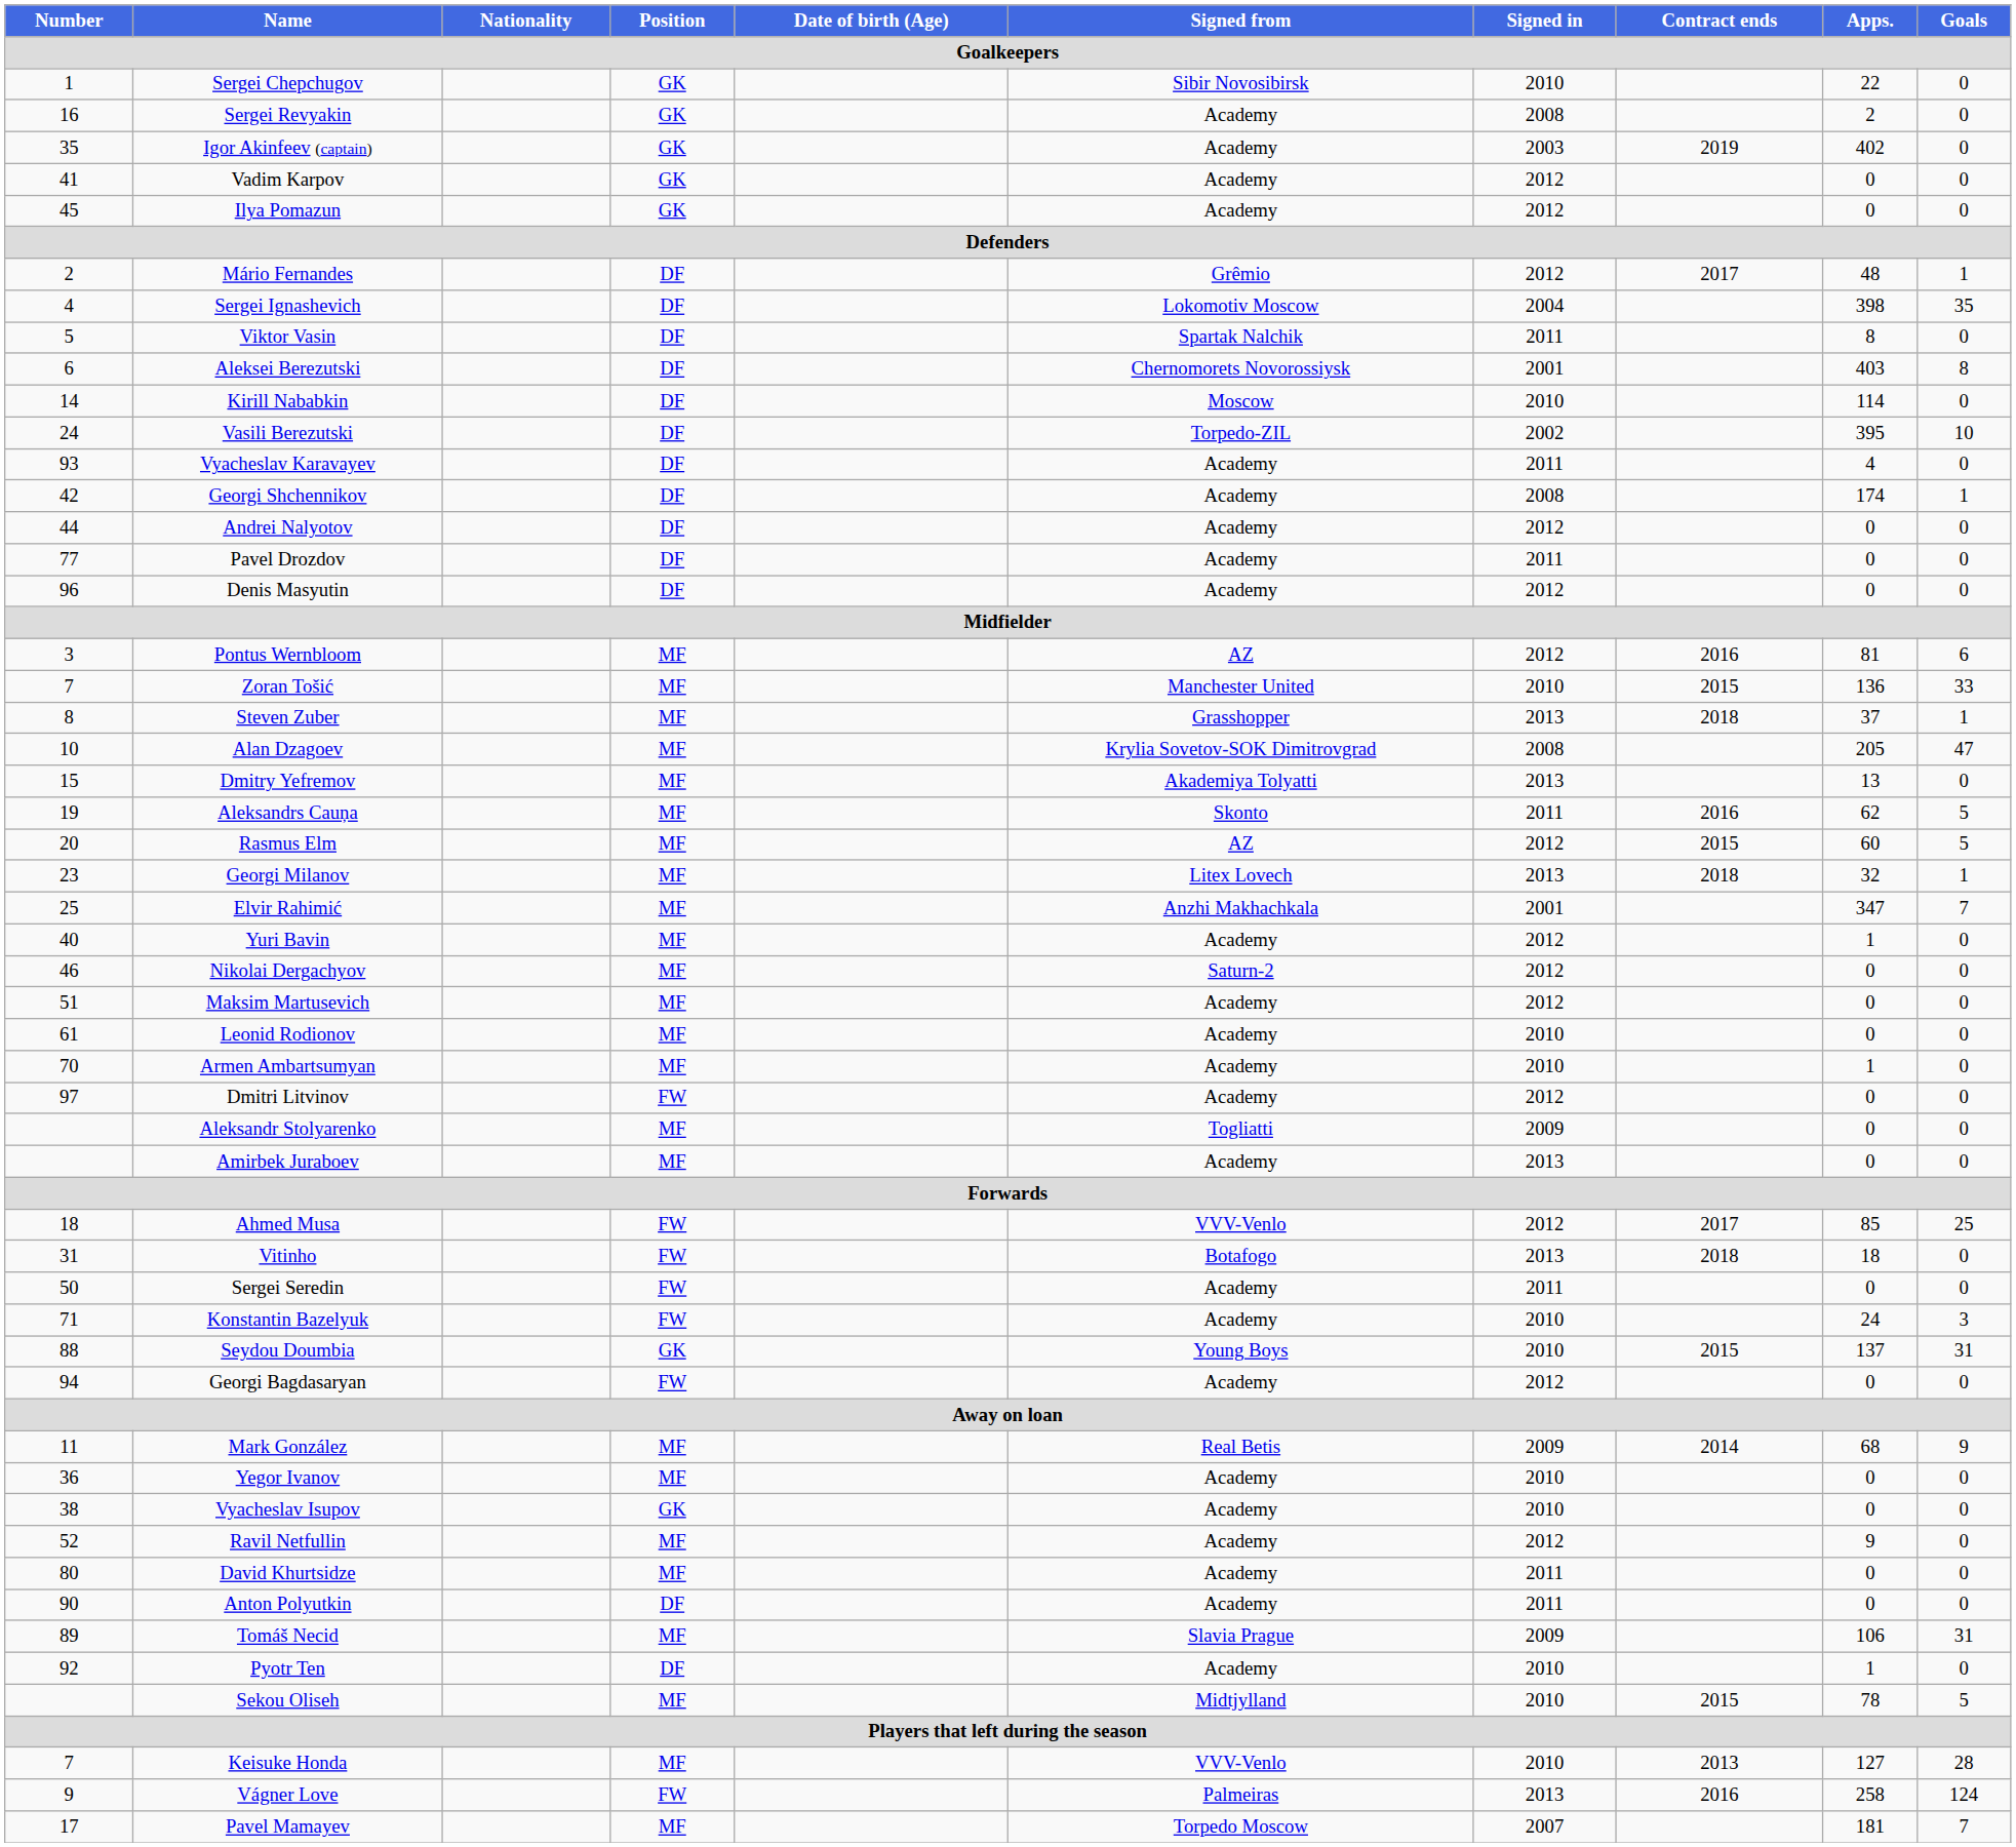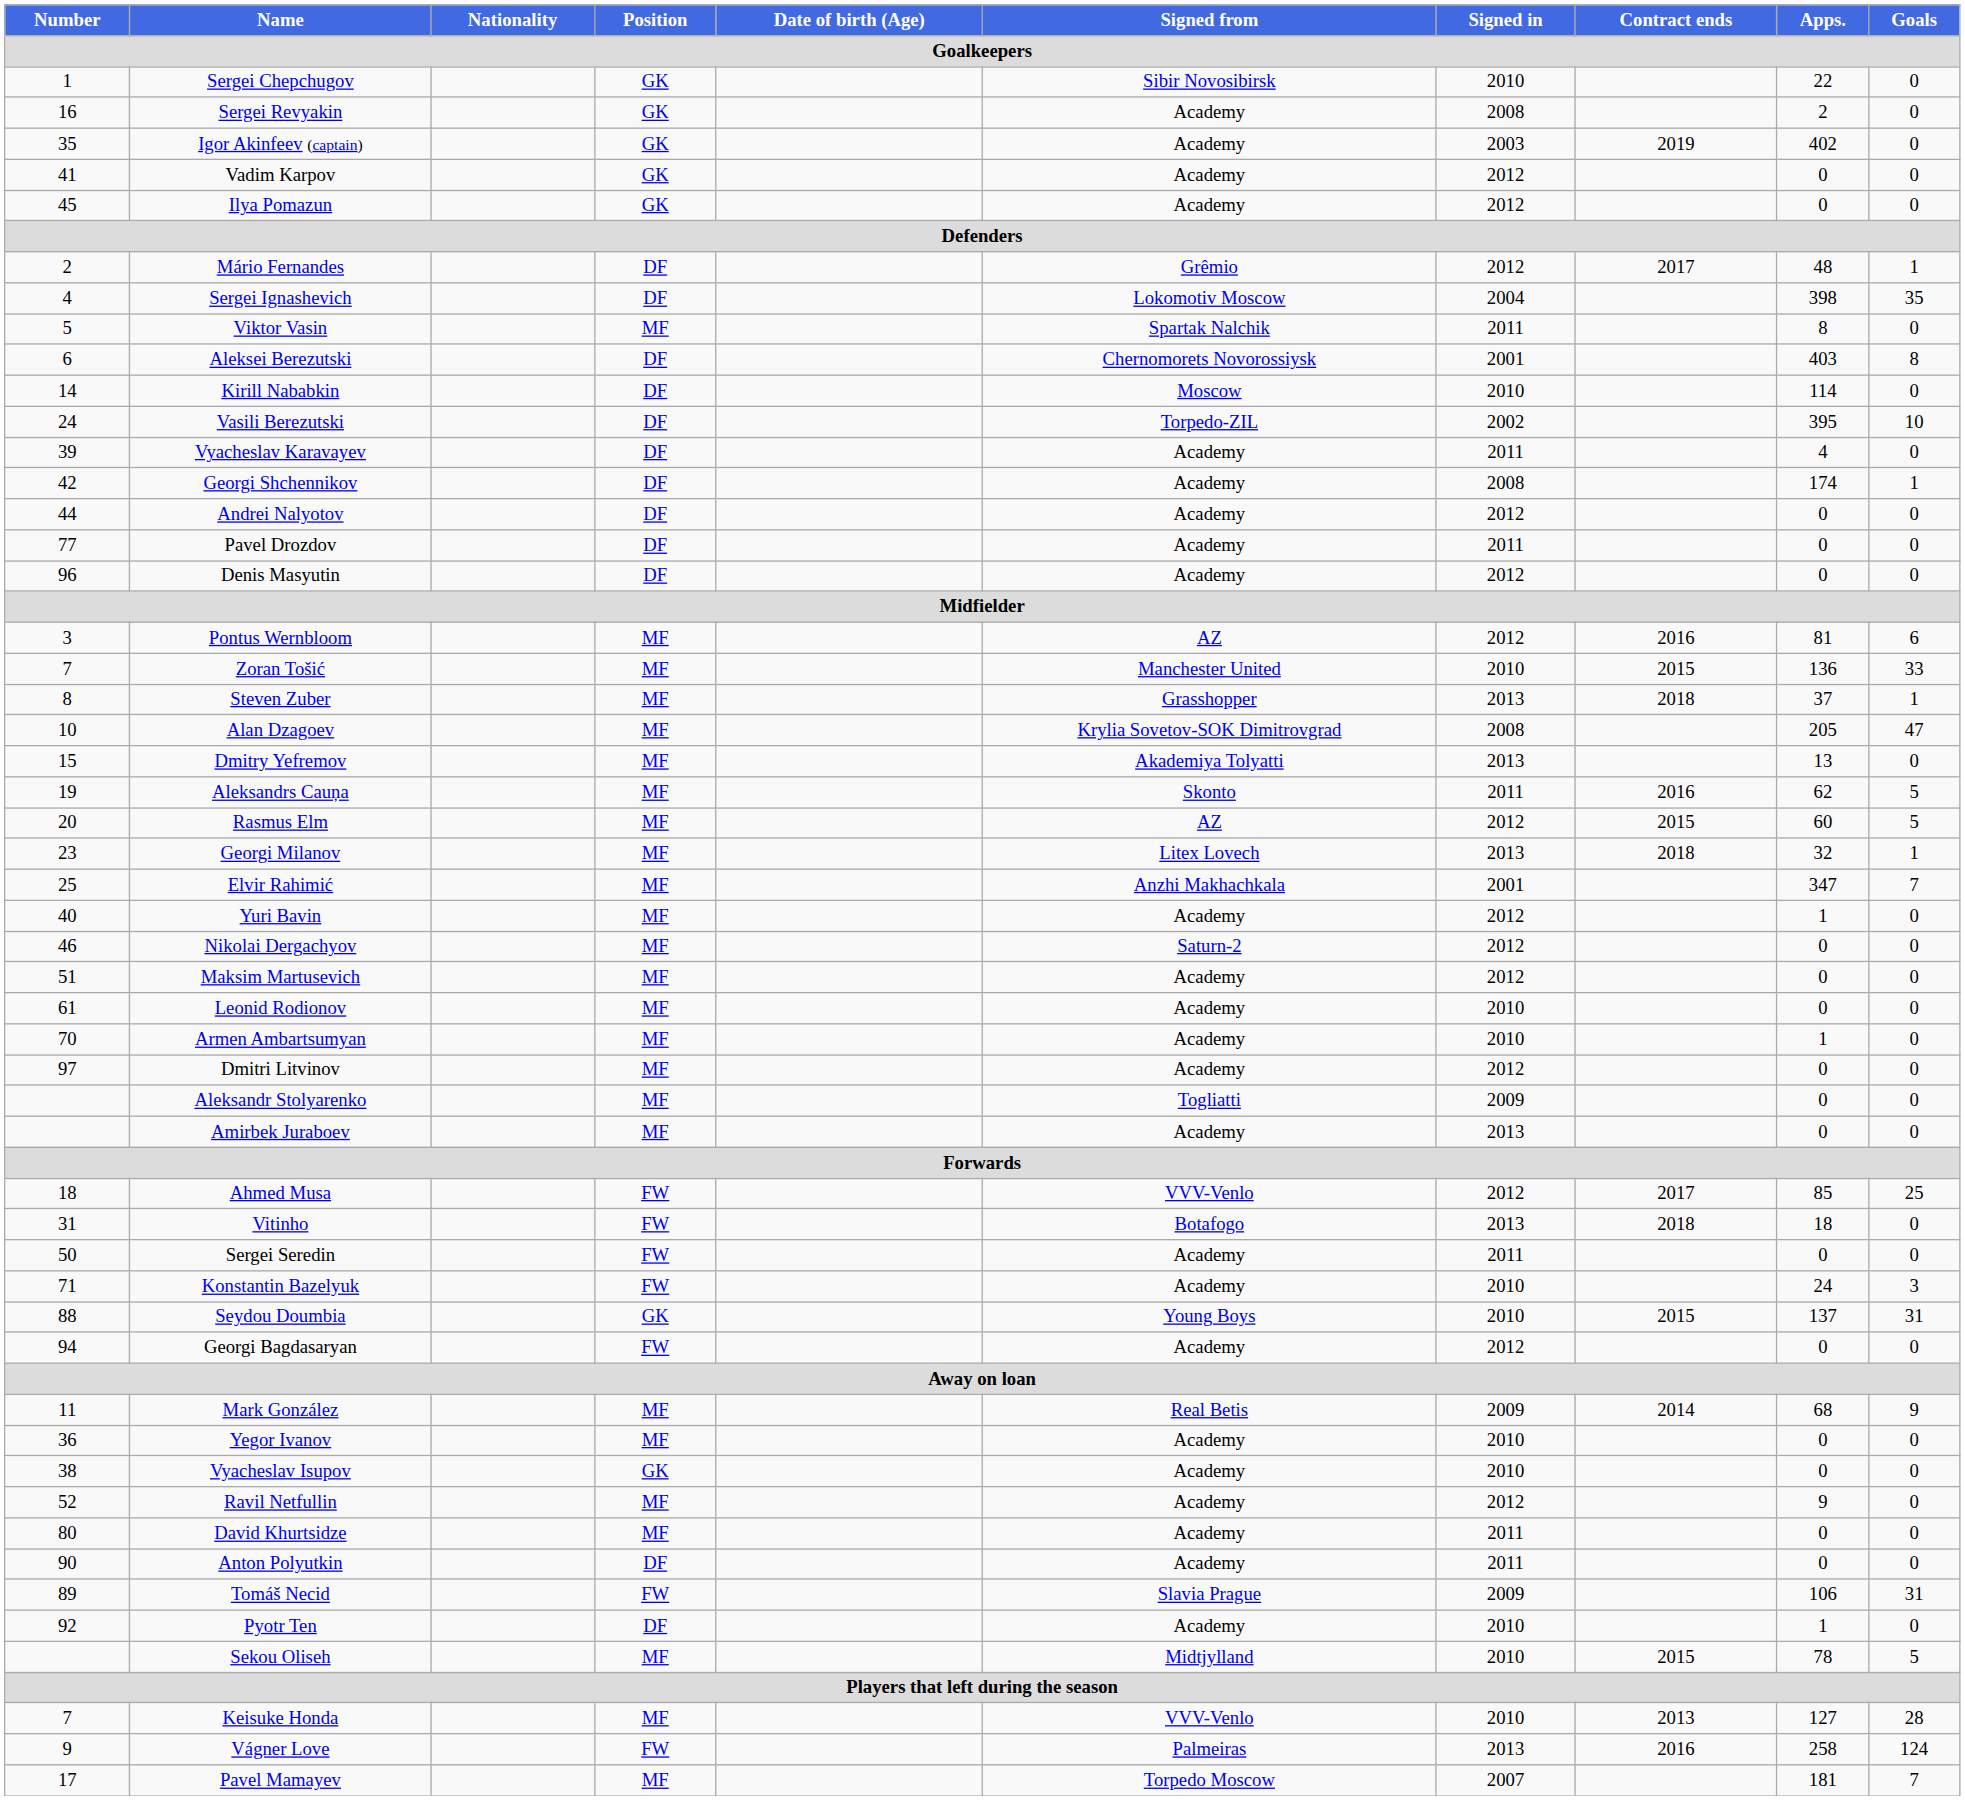Viktor Vasin | Position: DF -> MF
Vyacheslav Karavayev | Number: 93 -> 39
Dmitri Litvinov | Position: FW -> MF
Tomáš Necid | Position: MF -> FW
